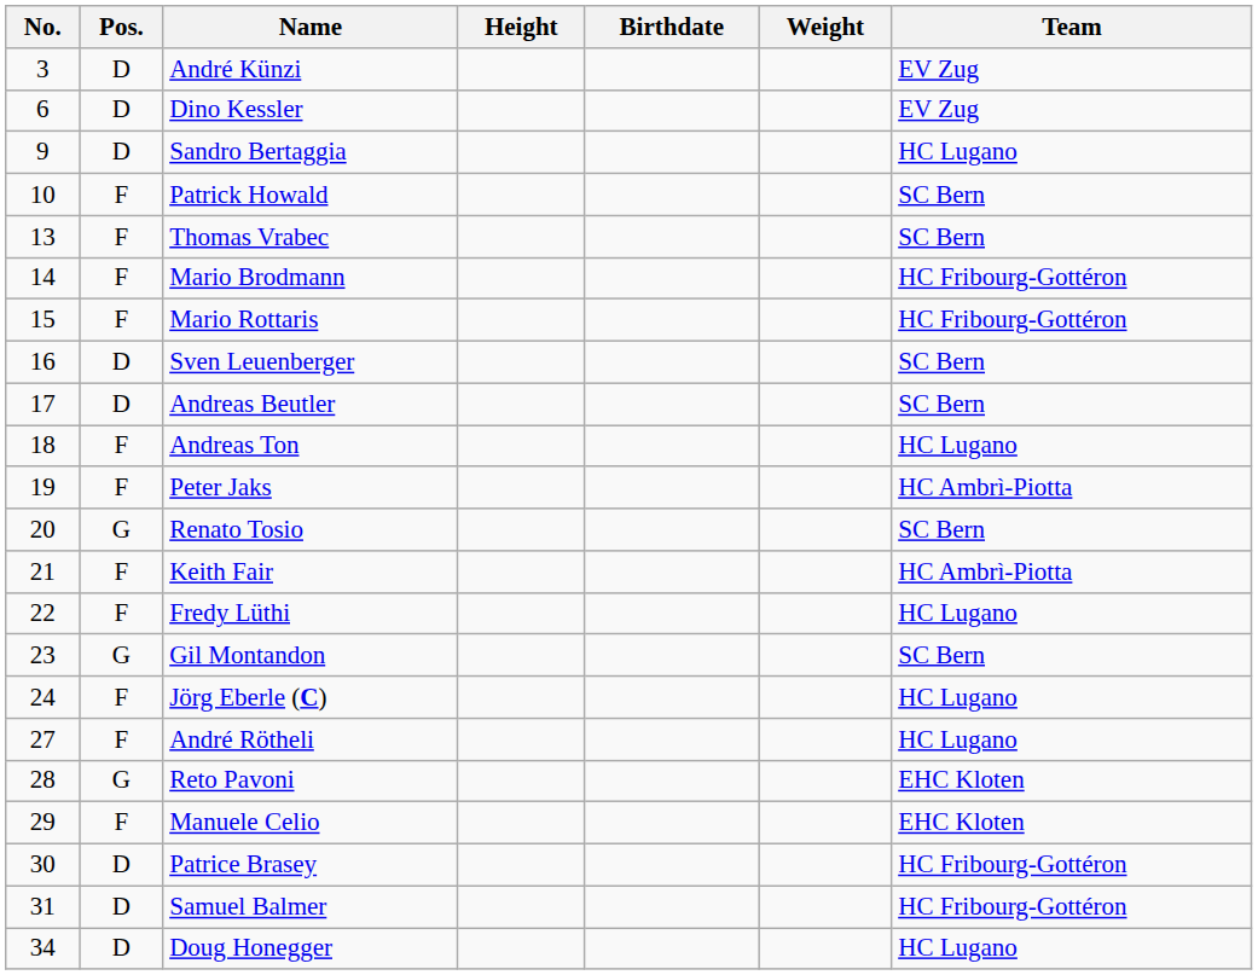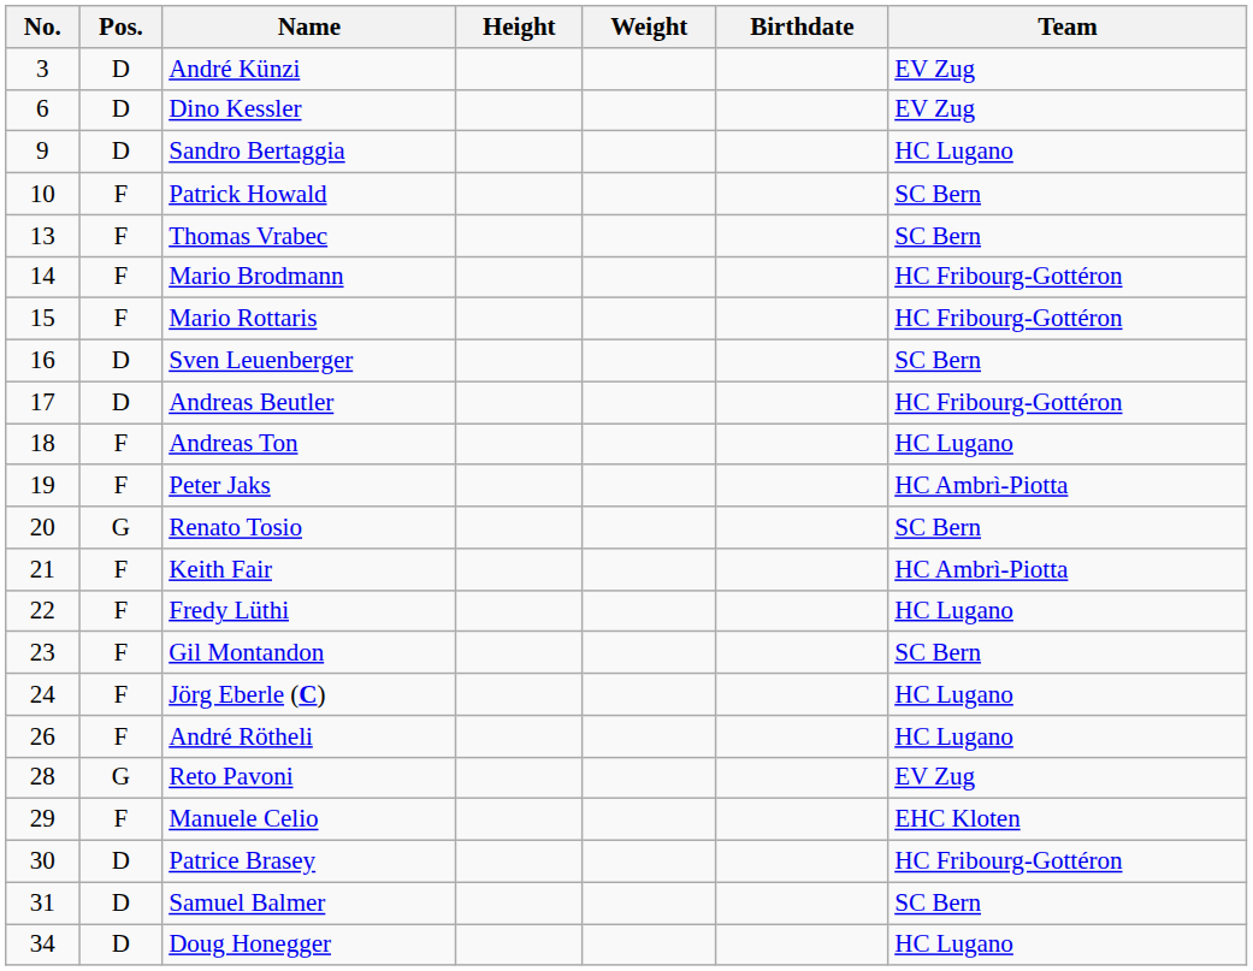columns swapped: Weight <-> Birthdate
Andreas Beutler | Team: SC Bern -> HC Fribourg-Gottéron
Gil Montandon | Pos.: G -> F
André Rötheli | No.: 27 -> 26
Reto Pavoni | Team: EHC Kloten -> EV Zug
Samuel Balmer | Team: HC Fribourg-Gottéron -> SC Bern
